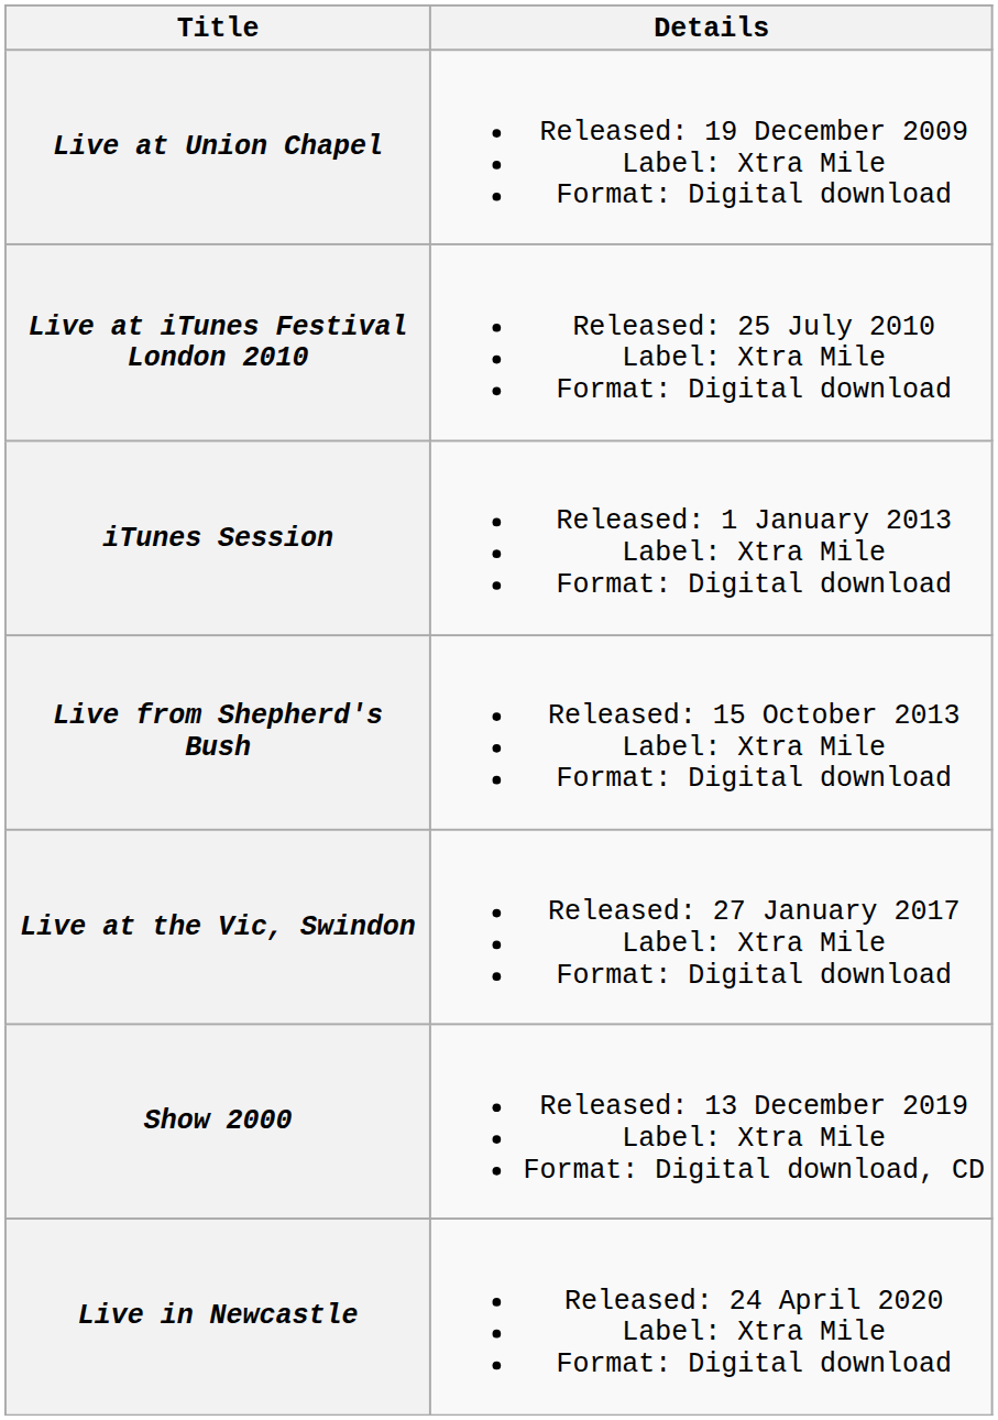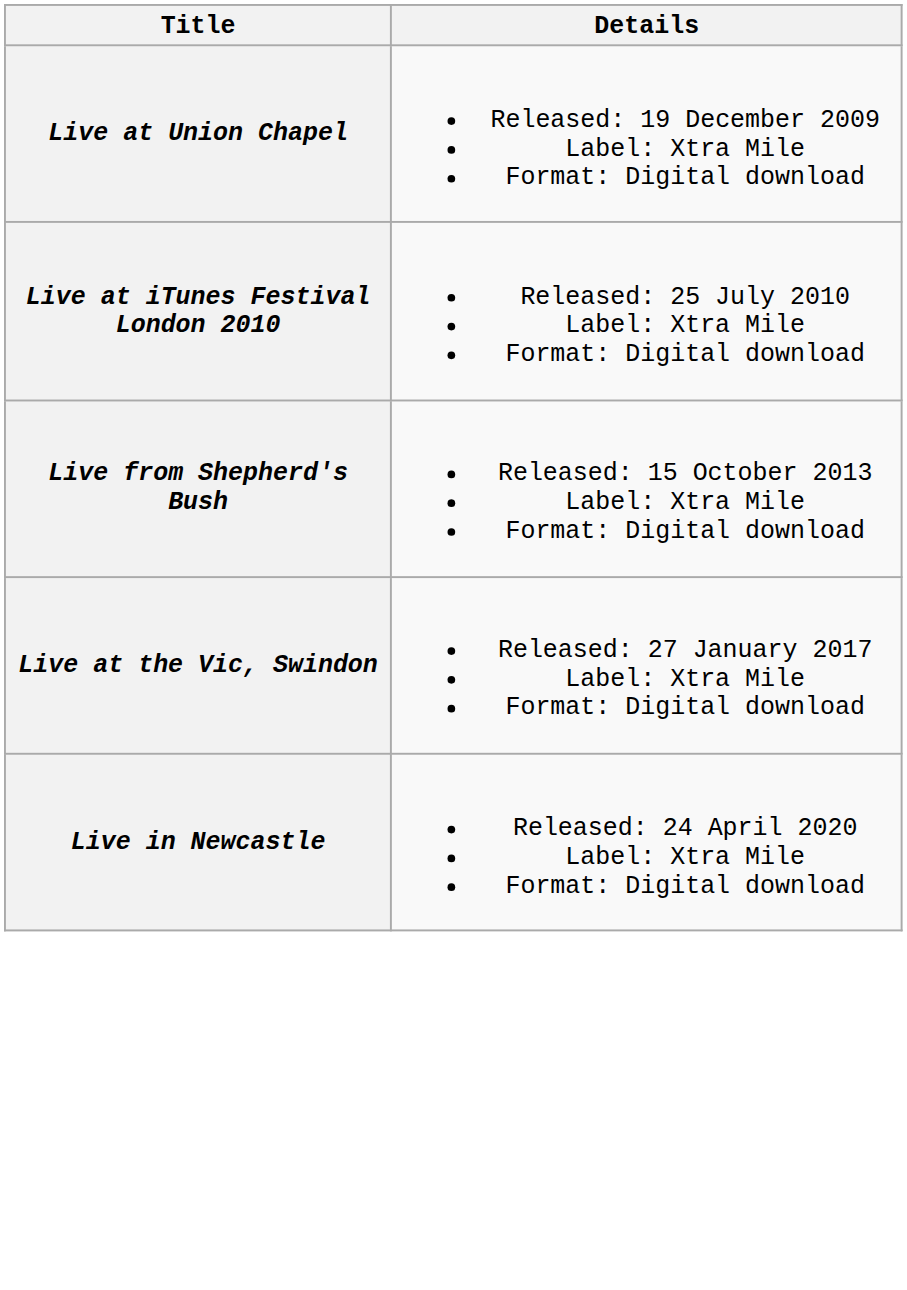- row: iTunes Session | Released: 1 January 2013 Label: Xtra Mile Format: Digital download
- row: Show 2000 | Released: 13 December 2019 Label: Xtra Mile Format: Digital download, CD
